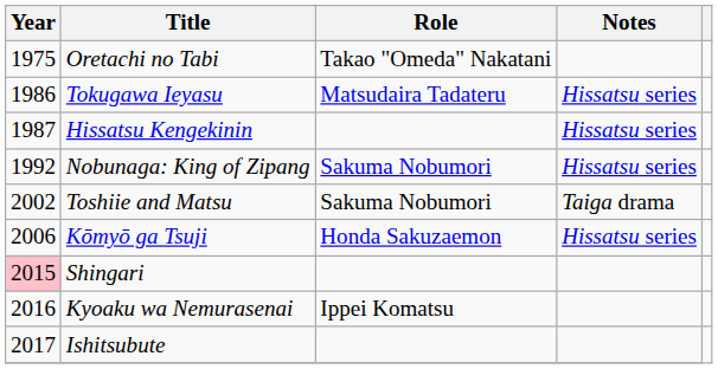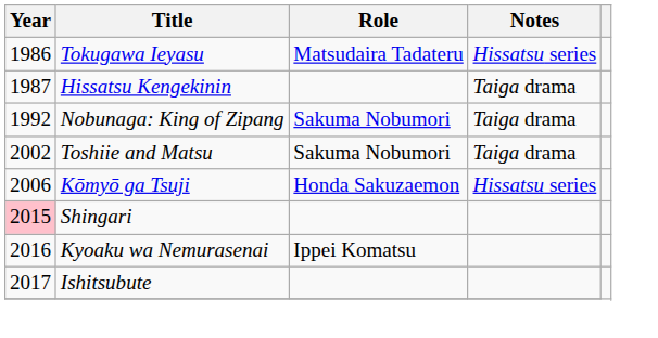- row: 1975 | Oretachi no Tabi | Takao "Omeda" Nakatani
Hissatsu Kengekinin | Notes: Hissatsu series -> Taiga drama
Nobunaga: King of Zipang | Notes: Hissatsu series -> Taiga drama
